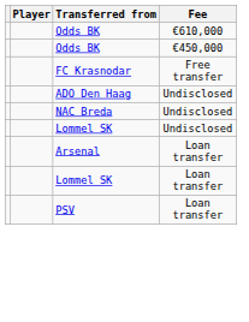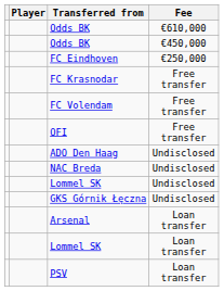+ row: FC Eindhoven | €250,000
+ row: FC Volendam | Free transfer
+ row: OFI | Free transfer
+ row: GKS Górnik Łęczna | Undisclosed
